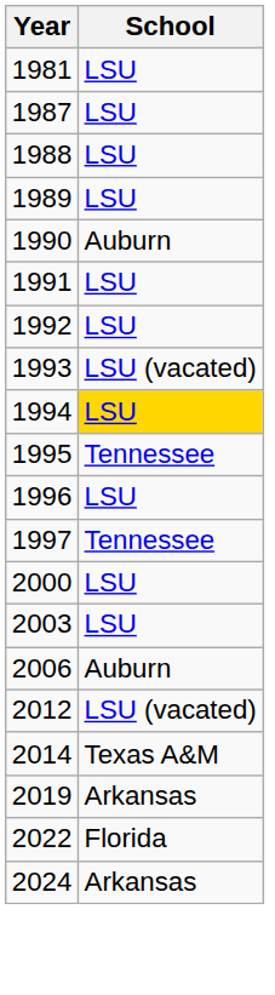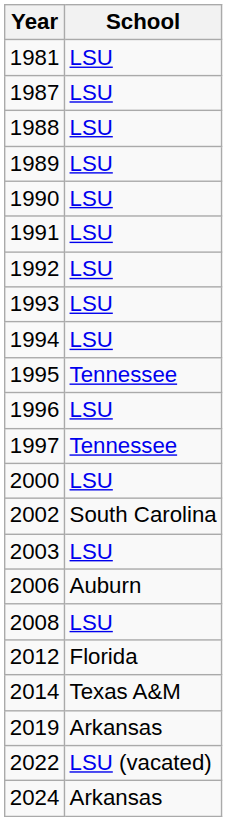1990 | School: Auburn -> LSU
1993 | School: LSU (vacated) -> LSU
1994 | School: gold background -> no background
+ row: 2002 | South Carolina
+ row: 2008 | LSU
2012 | School: LSU (vacated) -> Florida
2022 | School: Florida -> LSU (vacated)
